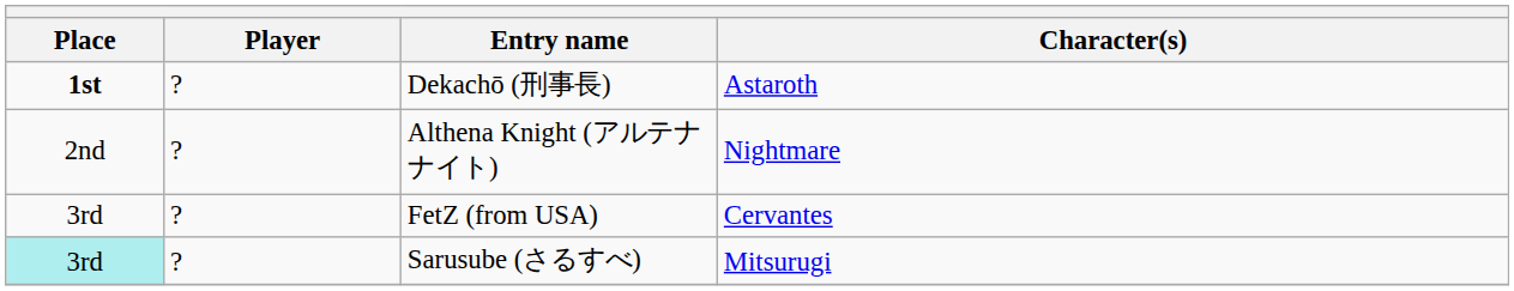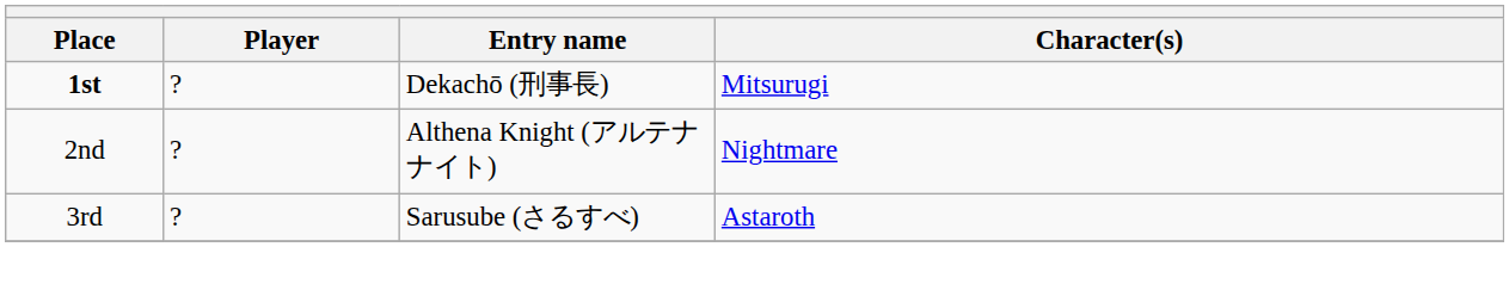Dekachō (刑事長) | Character(s): Astaroth -> Mitsurugi
- row: 3rd | ? | FetZ (from USA) | Cervantes
Sarusube (さるすべ) | Place: paleturquoise background -> no background
Sarusube (さるすべ) | Character(s): Mitsurugi -> Astaroth
